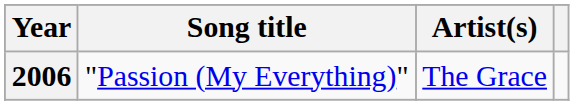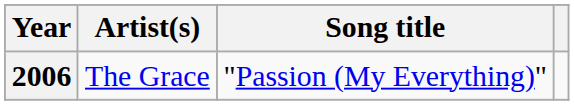columns swapped: Song title <-> Artist(s)
